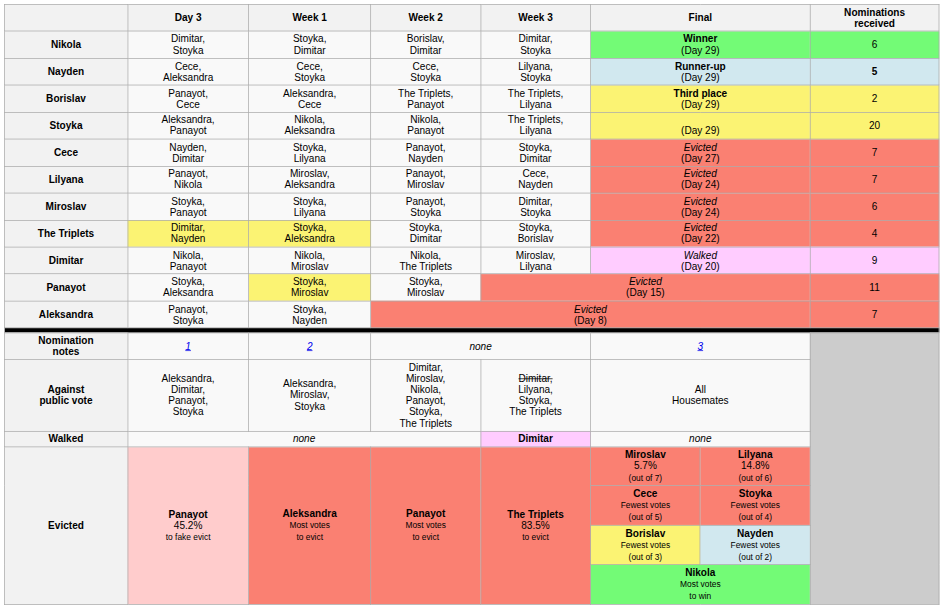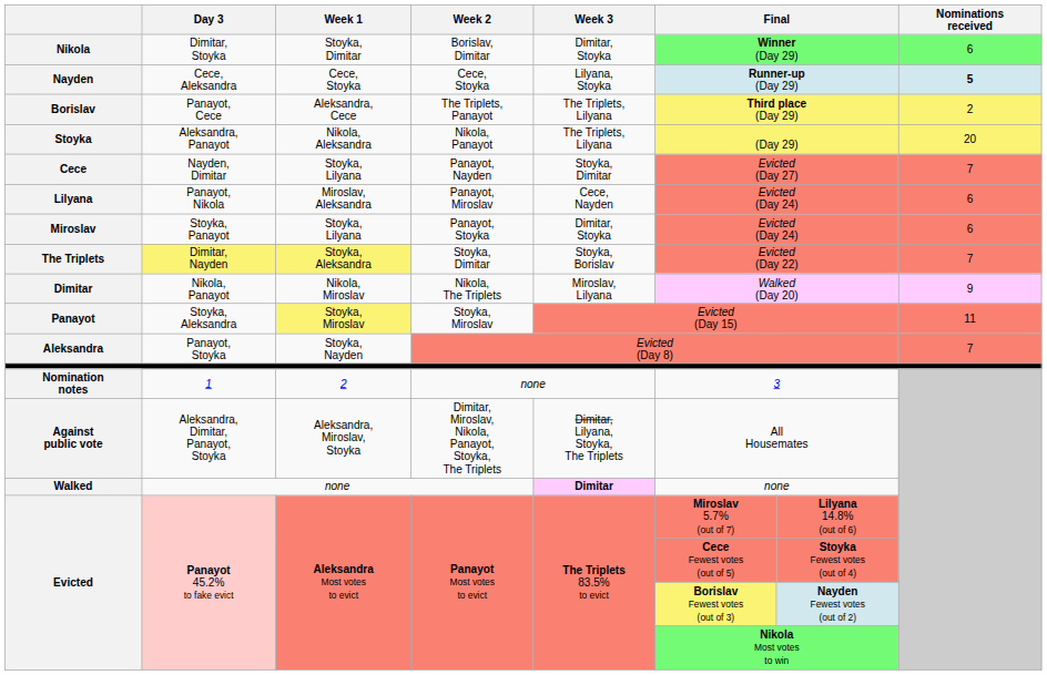Lilyana | Nominations received: 7 -> 6
The Triplets | Nominations received: 4 -> 7
